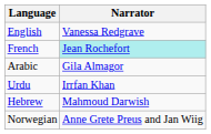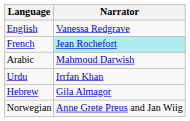Arabic | Narrator: Gila Almagor -> Mahmoud Darwish
Hebrew | Narrator: Mahmoud Darwish -> Gila Almagor
